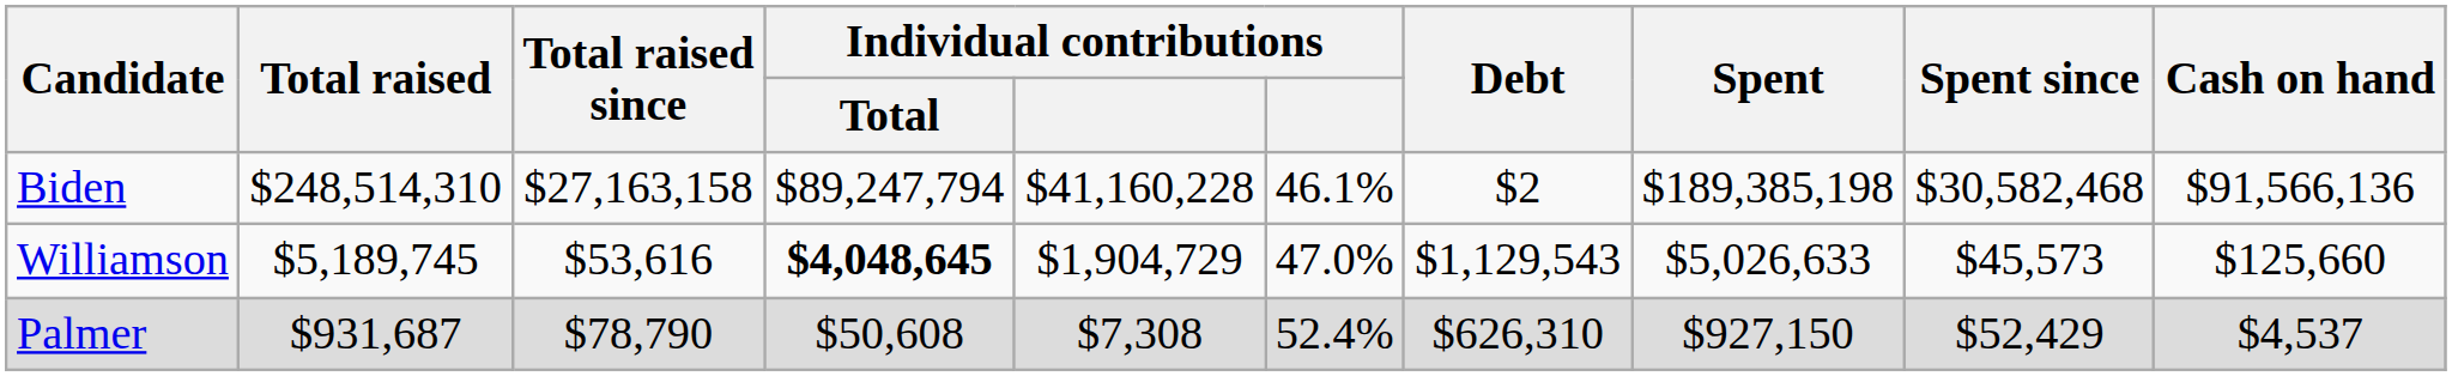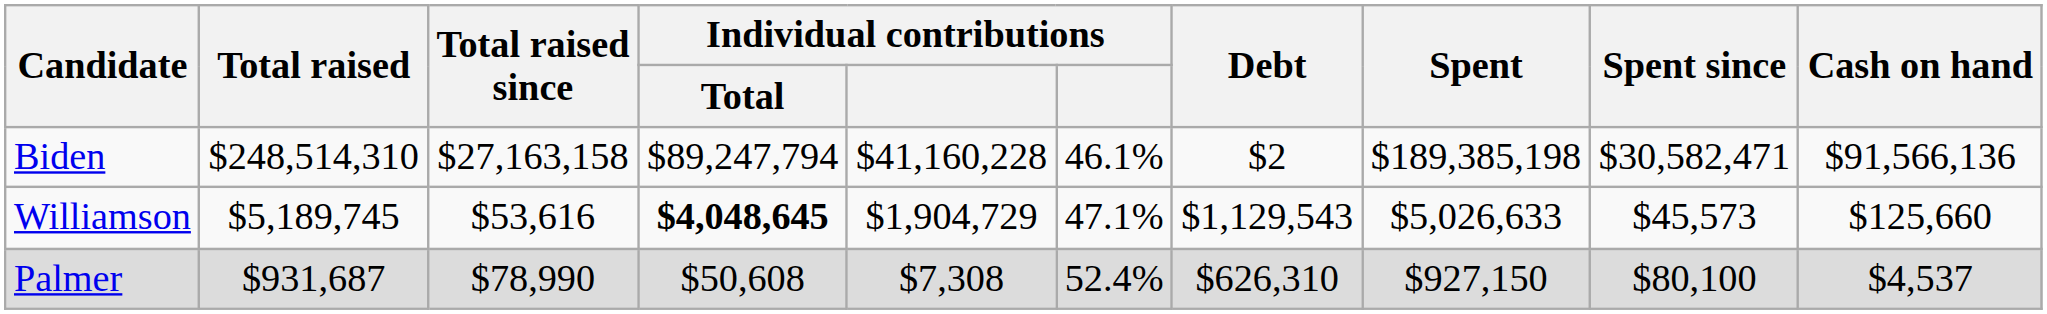Biden | Spent since: $30,582,468 -> $30,582,471
Williamson | column 6: 47.0% -> 47.1%
Palmer | Total raised since: $78,790 -> $78,990
Palmer | Spent since: $52,429 -> $80,100
